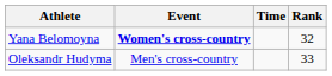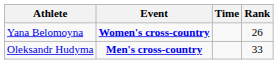Yana Belomoyna | Rank: 32 -> 26
Oleksandr Hudyma | Event: normal -> bold
